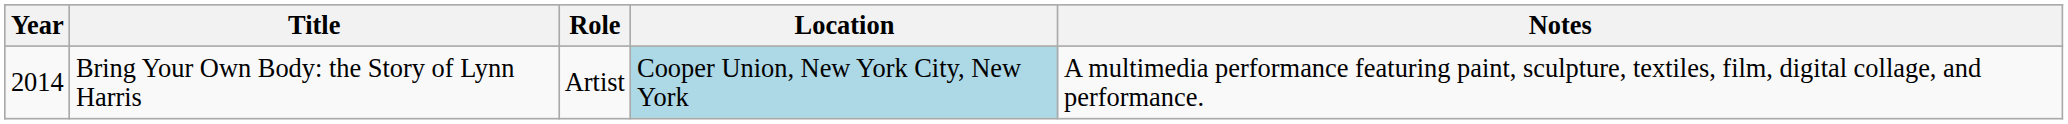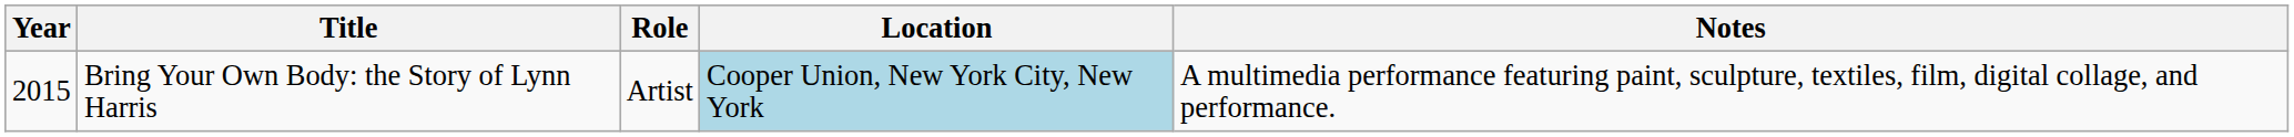Bring Your Own Body: the Story of Lynn Harris | Year: 2014 -> 2015
